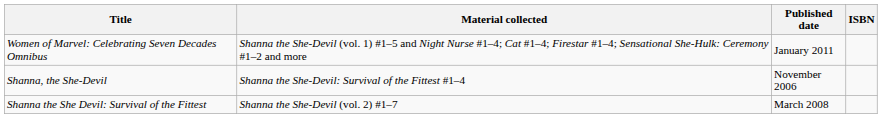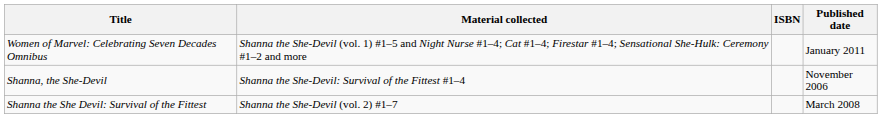columns swapped: Published date <-> ISBN
